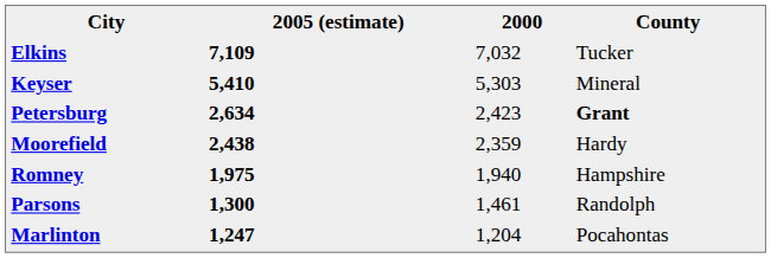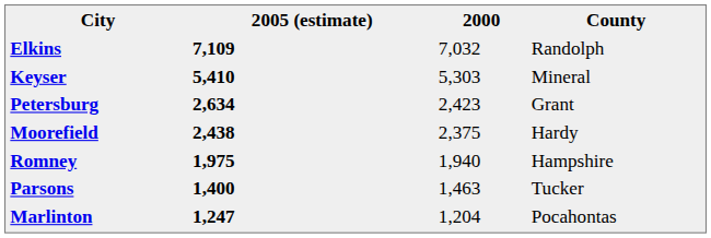Elkins | County: Tucker -> Randolph
Petersburg | County: bold -> normal
Moorefield | 2000: 2,359 -> 2,375
Parsons | 2005 (estimate): 1,300 -> 1,400
Parsons | 2000: 1,461 -> 1,463
Parsons | County: Randolph -> Tucker
